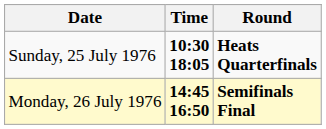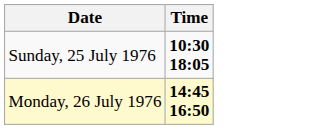- column: Round | Heats Quarterfinals | Semifinals Final
